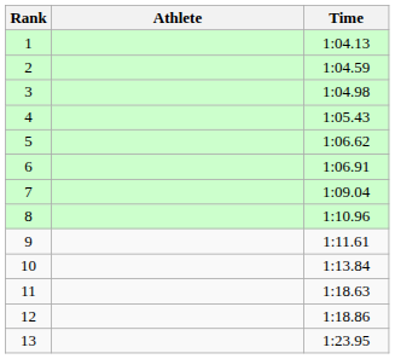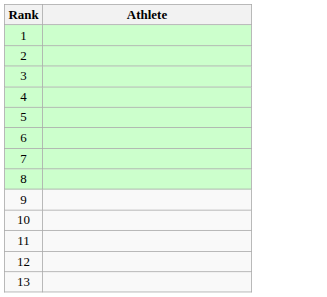- column: Time | 1:04.13 | 1:04.59 | 1:04.98 | 1:05.43 | 1:06.62 | 1:06.91 | 1:09.04 | 1:10.96 | 1:11.61 | 1:13.84 | 1:18.63 | 1:18.86 | 1:23.95
